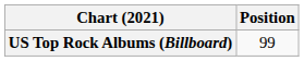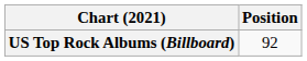US Top Rock Albums (Billboard) | Position: 99 -> 92
